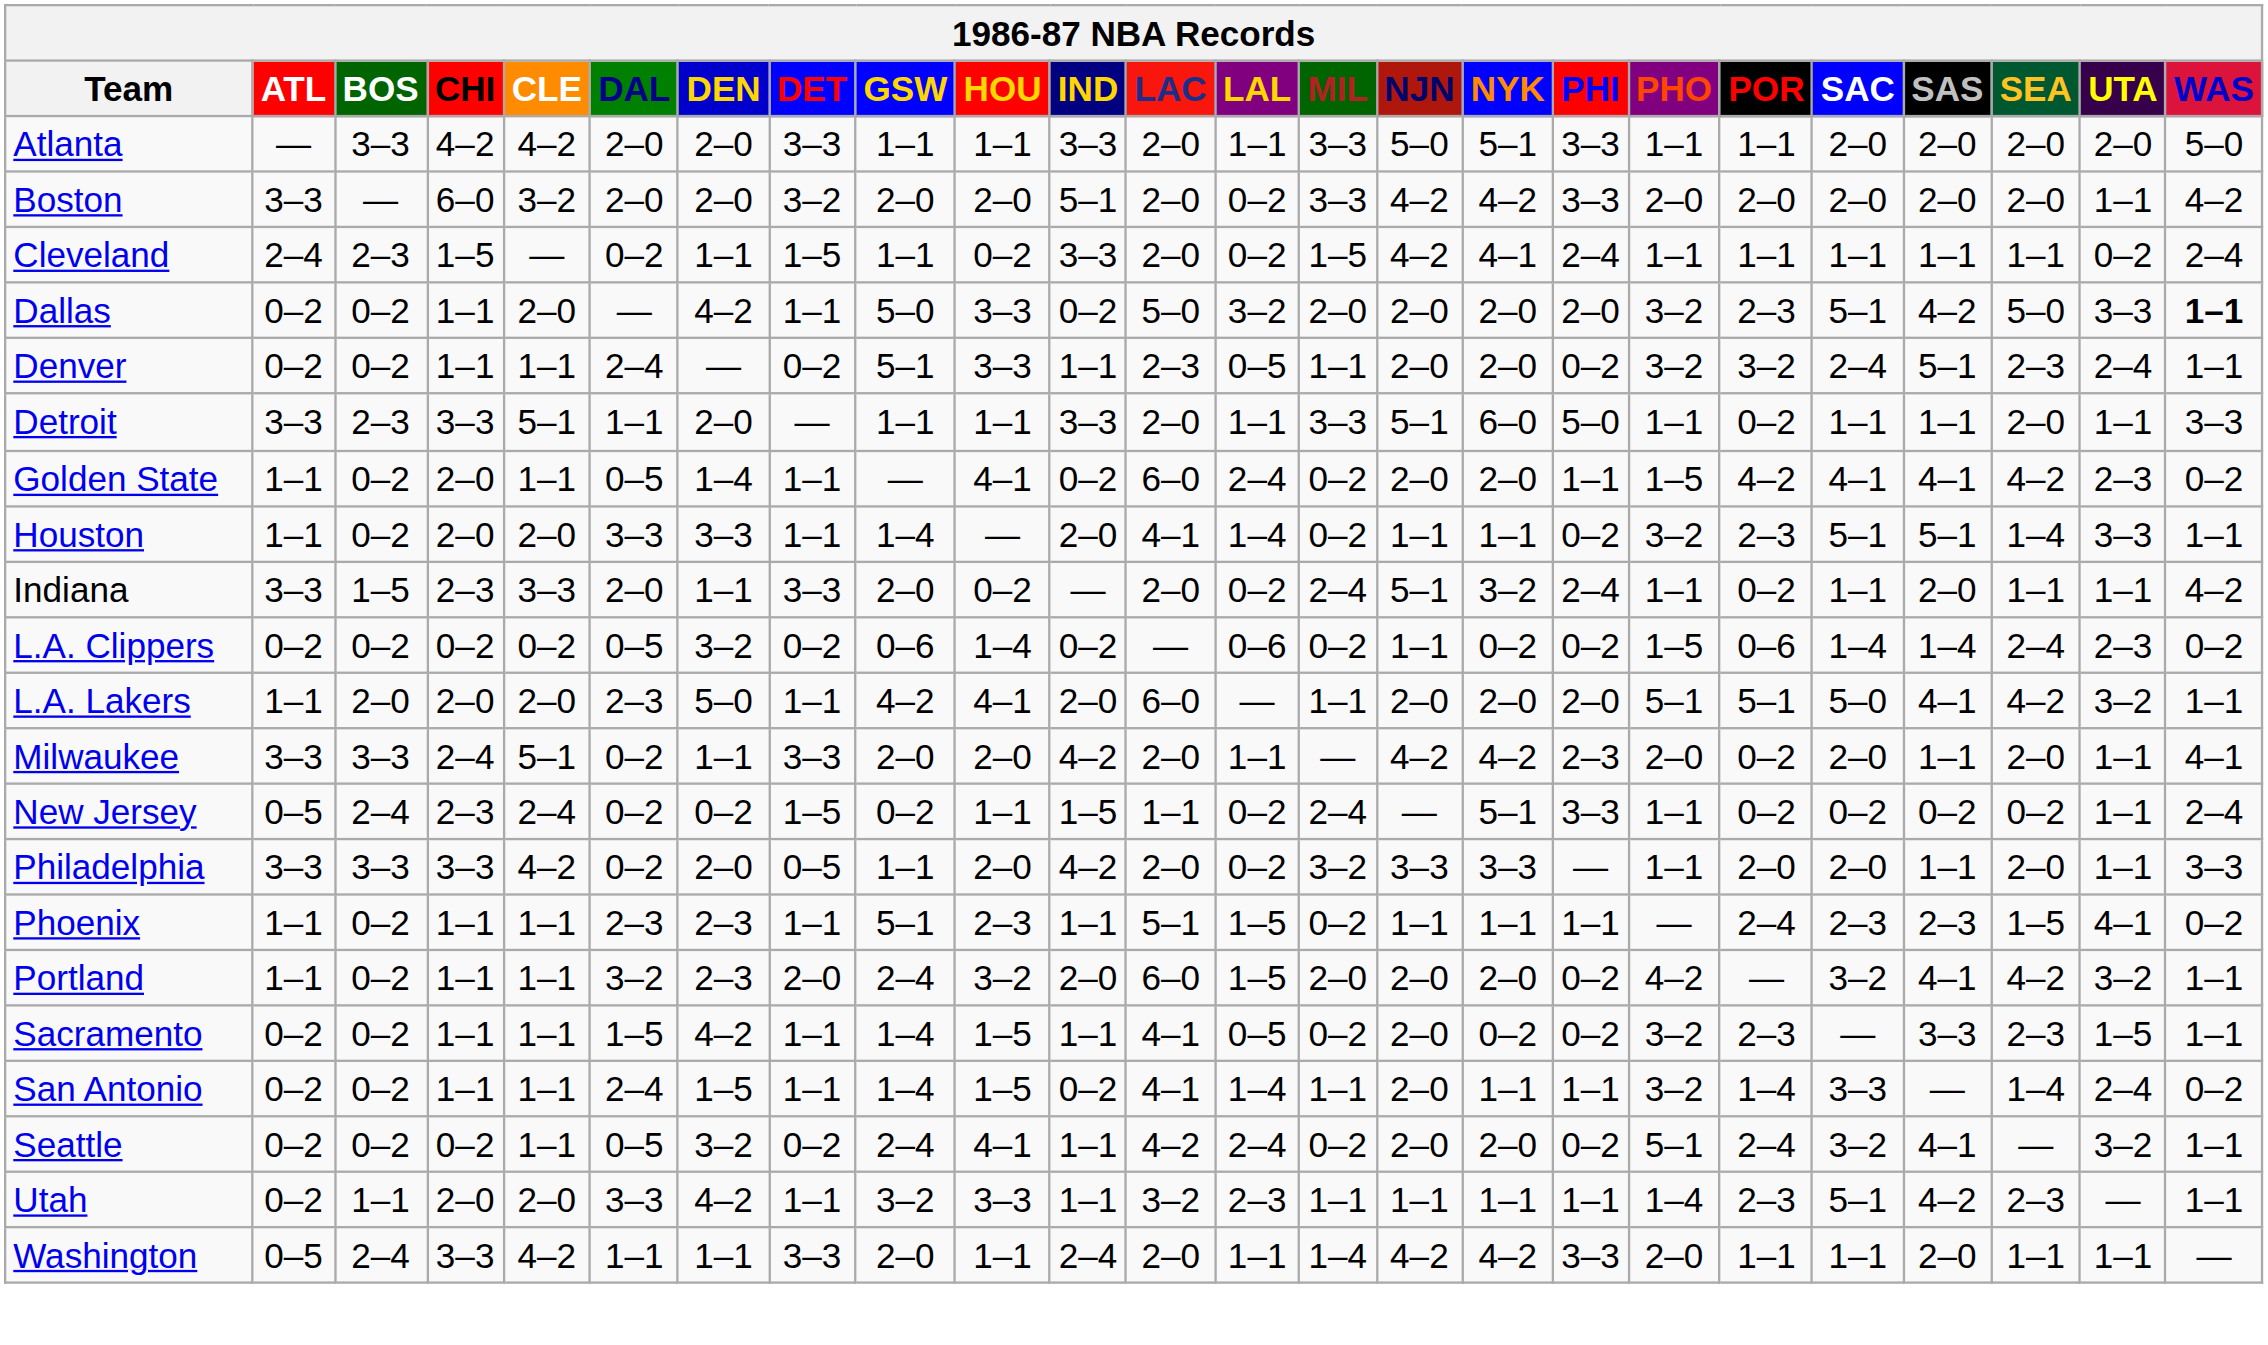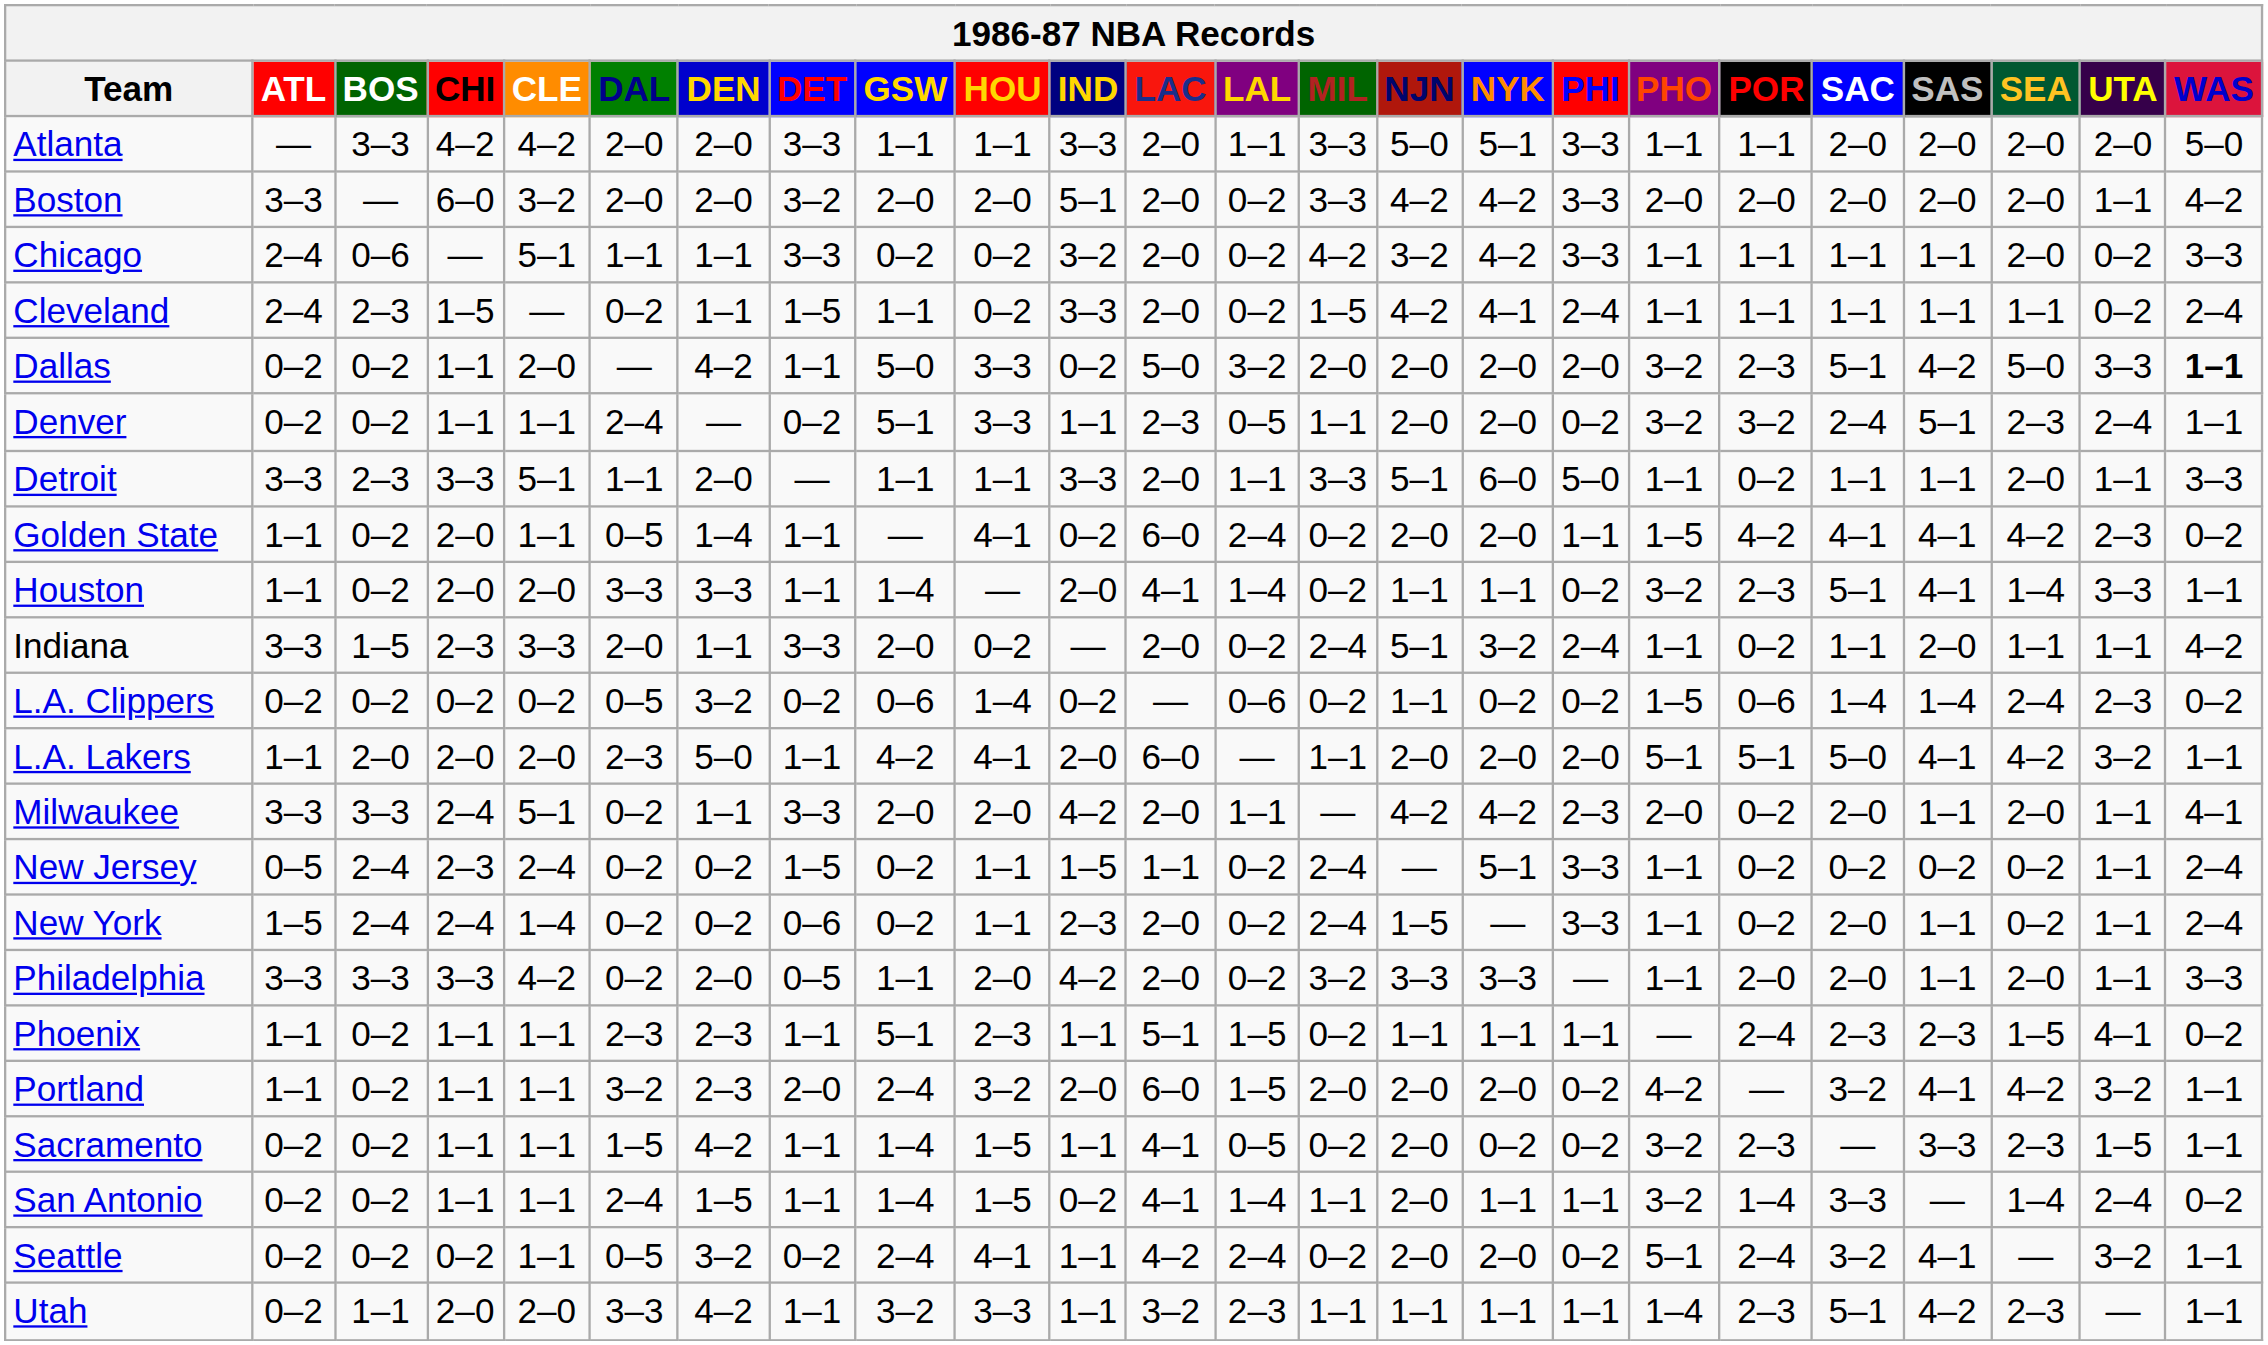+ row: Chicago | 2–4 | 0–6 | — | 5–1 | 1–1 | 1–1 | 3–3 | 0–2 | 0–2 | 3–2 | 2–0 | 0–2 | 4–2 | 3–2 | 4–2 | 3–3 | 1–1 | 1–1 | 1–1 | 1–1 | 2–0 | 0–2 | 3–3
Houston | SAS: 5–1 -> 4–1
+ row: New York | 1–5 | 2–4 | 2–4 | 1–4 | 0–2 | 0–2 | 0–6 | 0–2 | 1–1 | 2–3 | 2–0 | 0–2 | 2–4 | 1–5 | — | 3–3 | 1–1 | 0–2 | 2–0 | 1–1 | 0–2 | 1–1 | 2–4
- row: Washington | 0–5 | 2–4 | 3–3 | 4–2 | 1–1 | 1–1 | 3–3 | 2–0 | 1–1 | 2–4 | 2–0 | 1–1 | 1–4 | 4–2 | 4–2 | 3–3 | 2–0 | 1–1 | 1–1 | 2–0 | 1–1 | 1–1 | —
